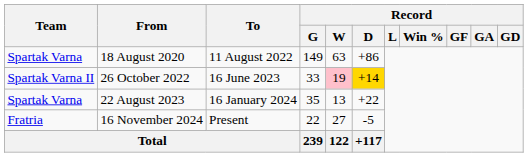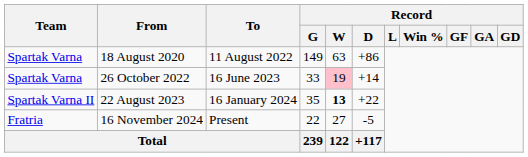26 October 2022 | Team: Spartak Varna II -> Spartak Varna
26 October 2022 | Record / D: gold background -> no background
22 August 2023 | Team: Spartak Varna -> Spartak Varna II
22 August 2023 | Record / W: normal -> bold
